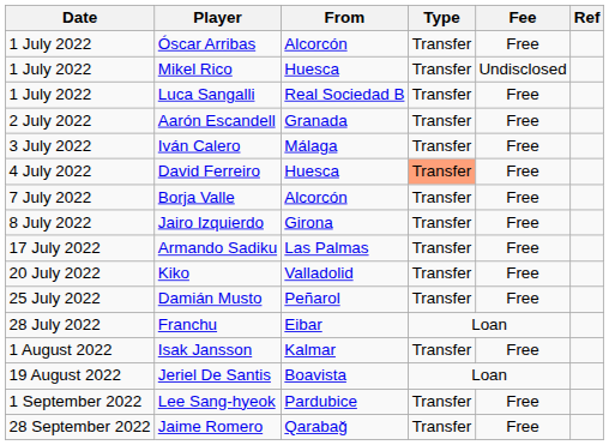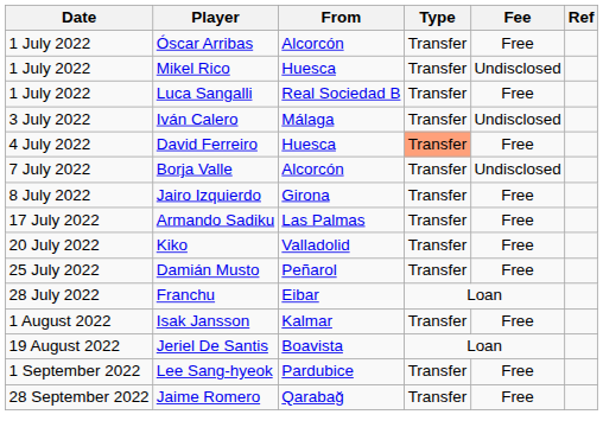- row: 2 July 2022 | Aarón Escandell | Granada | Transfer | Free
Iván Calero | Fee: Free -> Undisclosed
Borja Valle | Fee: Free -> Undisclosed
